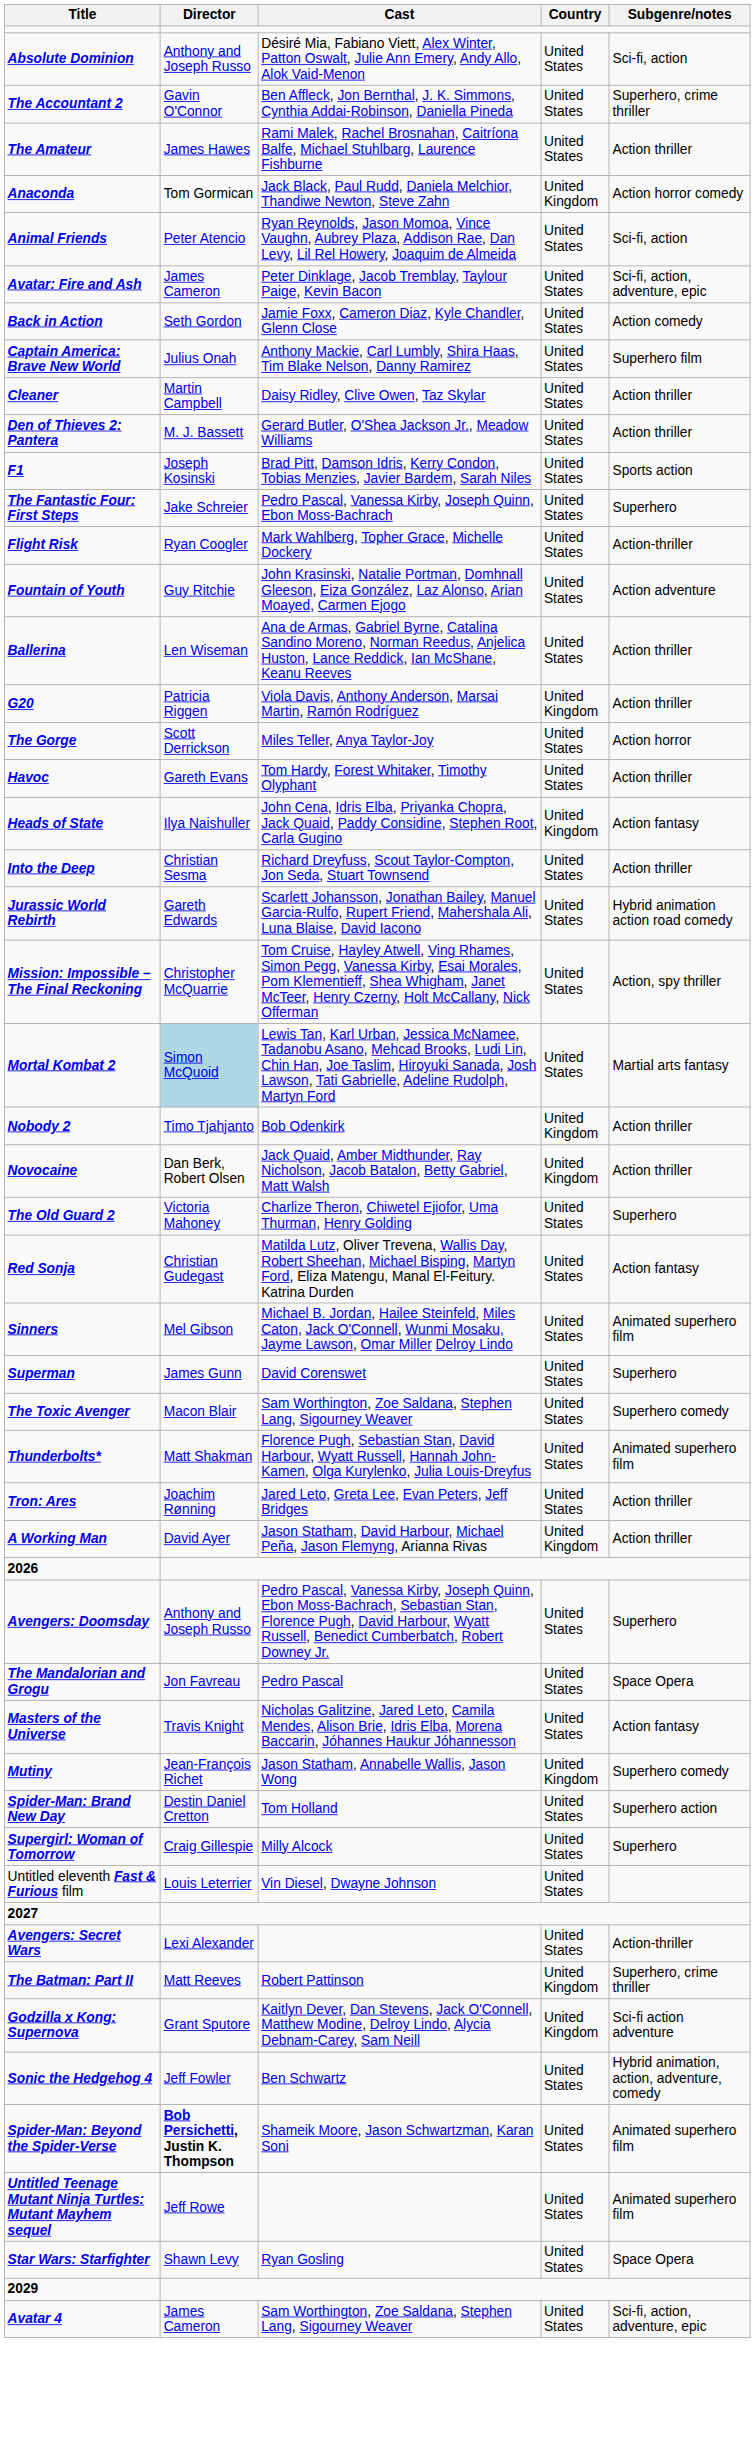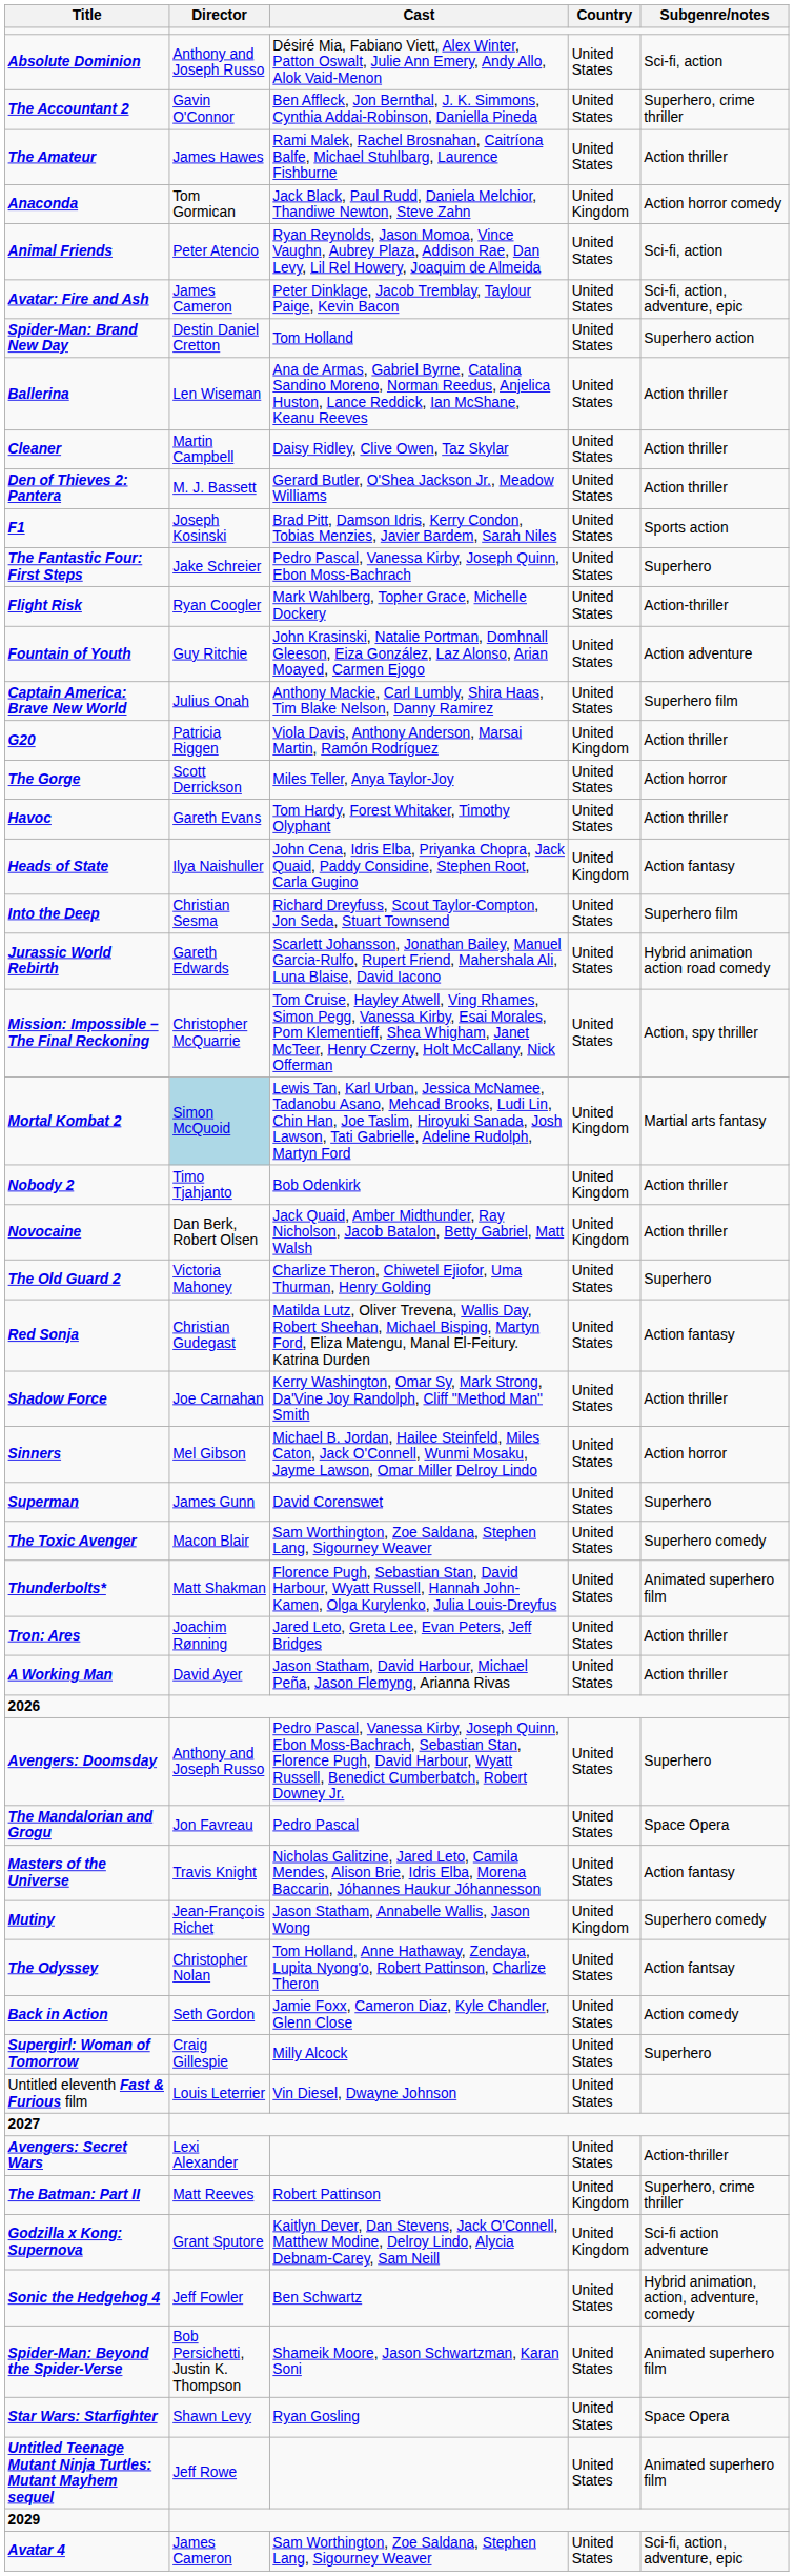rows swapped: Back in Action <-> Spider-Man: Brand New Day
rows swapped: Captain America: Brave New World <-> Ballerina
Into the Deep | Subgenre/notes: Action thriller -> Superhero film
Mortal Kombat 2 | Country: United States -> United Kingdom
+ row: Shadow Force | Joe Carnahan | Kerry Washington, Omar Sy, Mark Strong, Da'Vine Joy Randolph, Cliff "Method Man" Smith | United States | Action thriller
Sinners | Subgenre/notes: Animated superhero film -> Action horror
A Working Man | Country: United Kingdom -> United States
+ row: The Odyssey | Christopher Nolan | Tom Holland, Anne Hathaway, Zendaya, Lupita Nyong'o, Robert Pattinson, Charlize Theron | United States | Action fantsay
Spider-Man: Beyond the Spider-Verse | Director: bold -> normal
rows swapped: Star Wars: Starfighter <-> Untitled Teenage Mutant Ninja Turtles: Mutant Mayhem sequel
